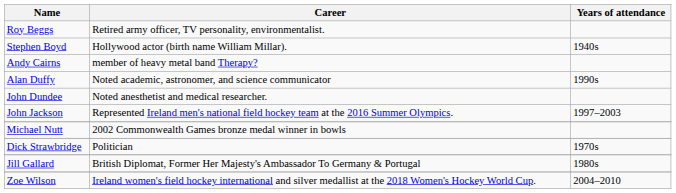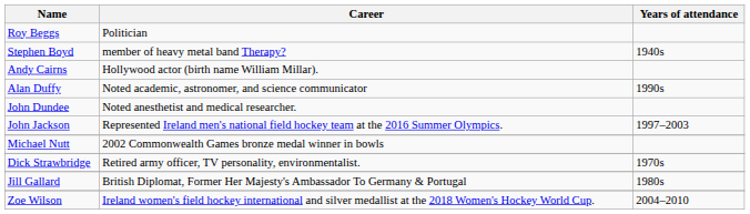Roy Beggs | Career: Retired army officer, TV personality, environmentalist. -> Politician
Stephen Boyd | Career: Hollywood actor (birth name William Millar). -> member of heavy metal band Therapy?
Andy Cairns | Career: member of heavy metal band Therapy? -> Hollywood actor (birth name William Millar).
Dick Strawbridge | Career: Politician -> Retired army officer, TV personality, environmentalist.
